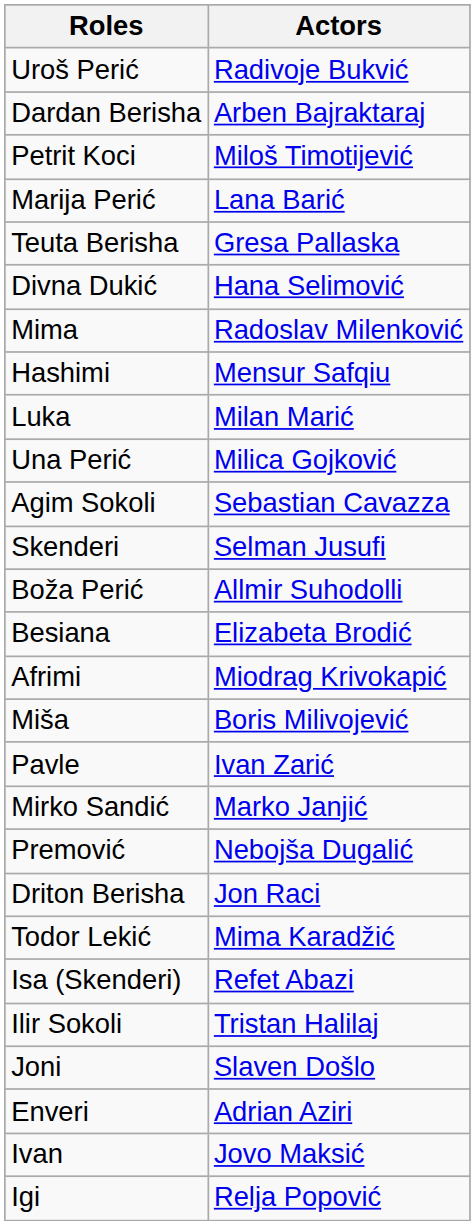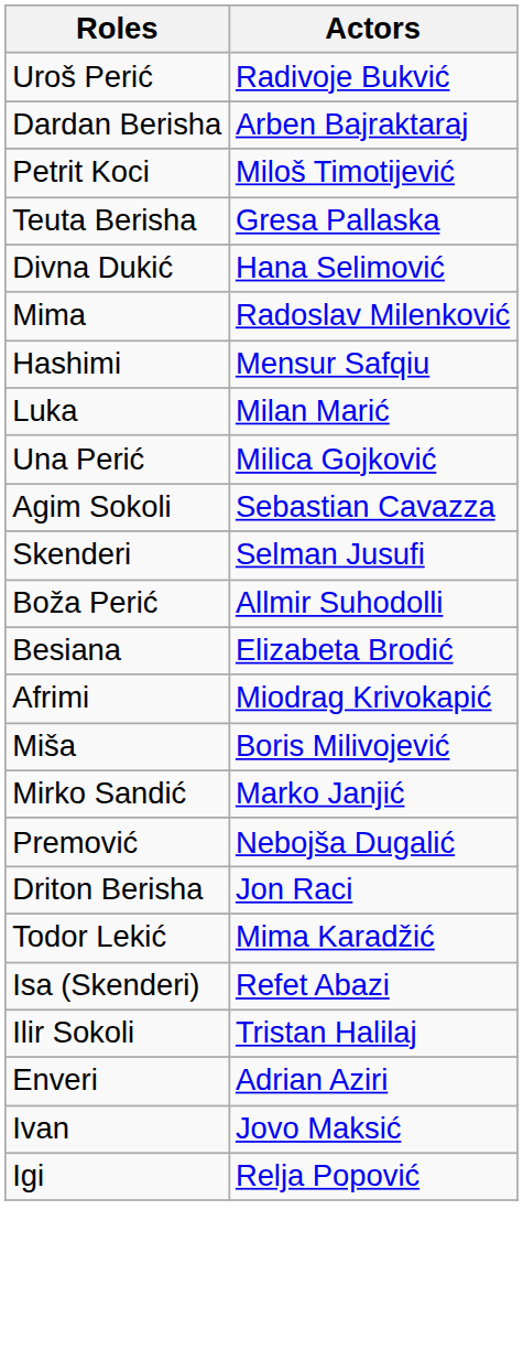- row: Marija Perić | Lana Barić
- row: Pavle | Ivan Zarić
- row: Joni | Slaven Došlo
